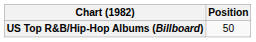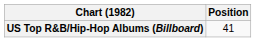US Top R&B/Hip-Hop Albums (Billboard) | Position: 50 -> 41
